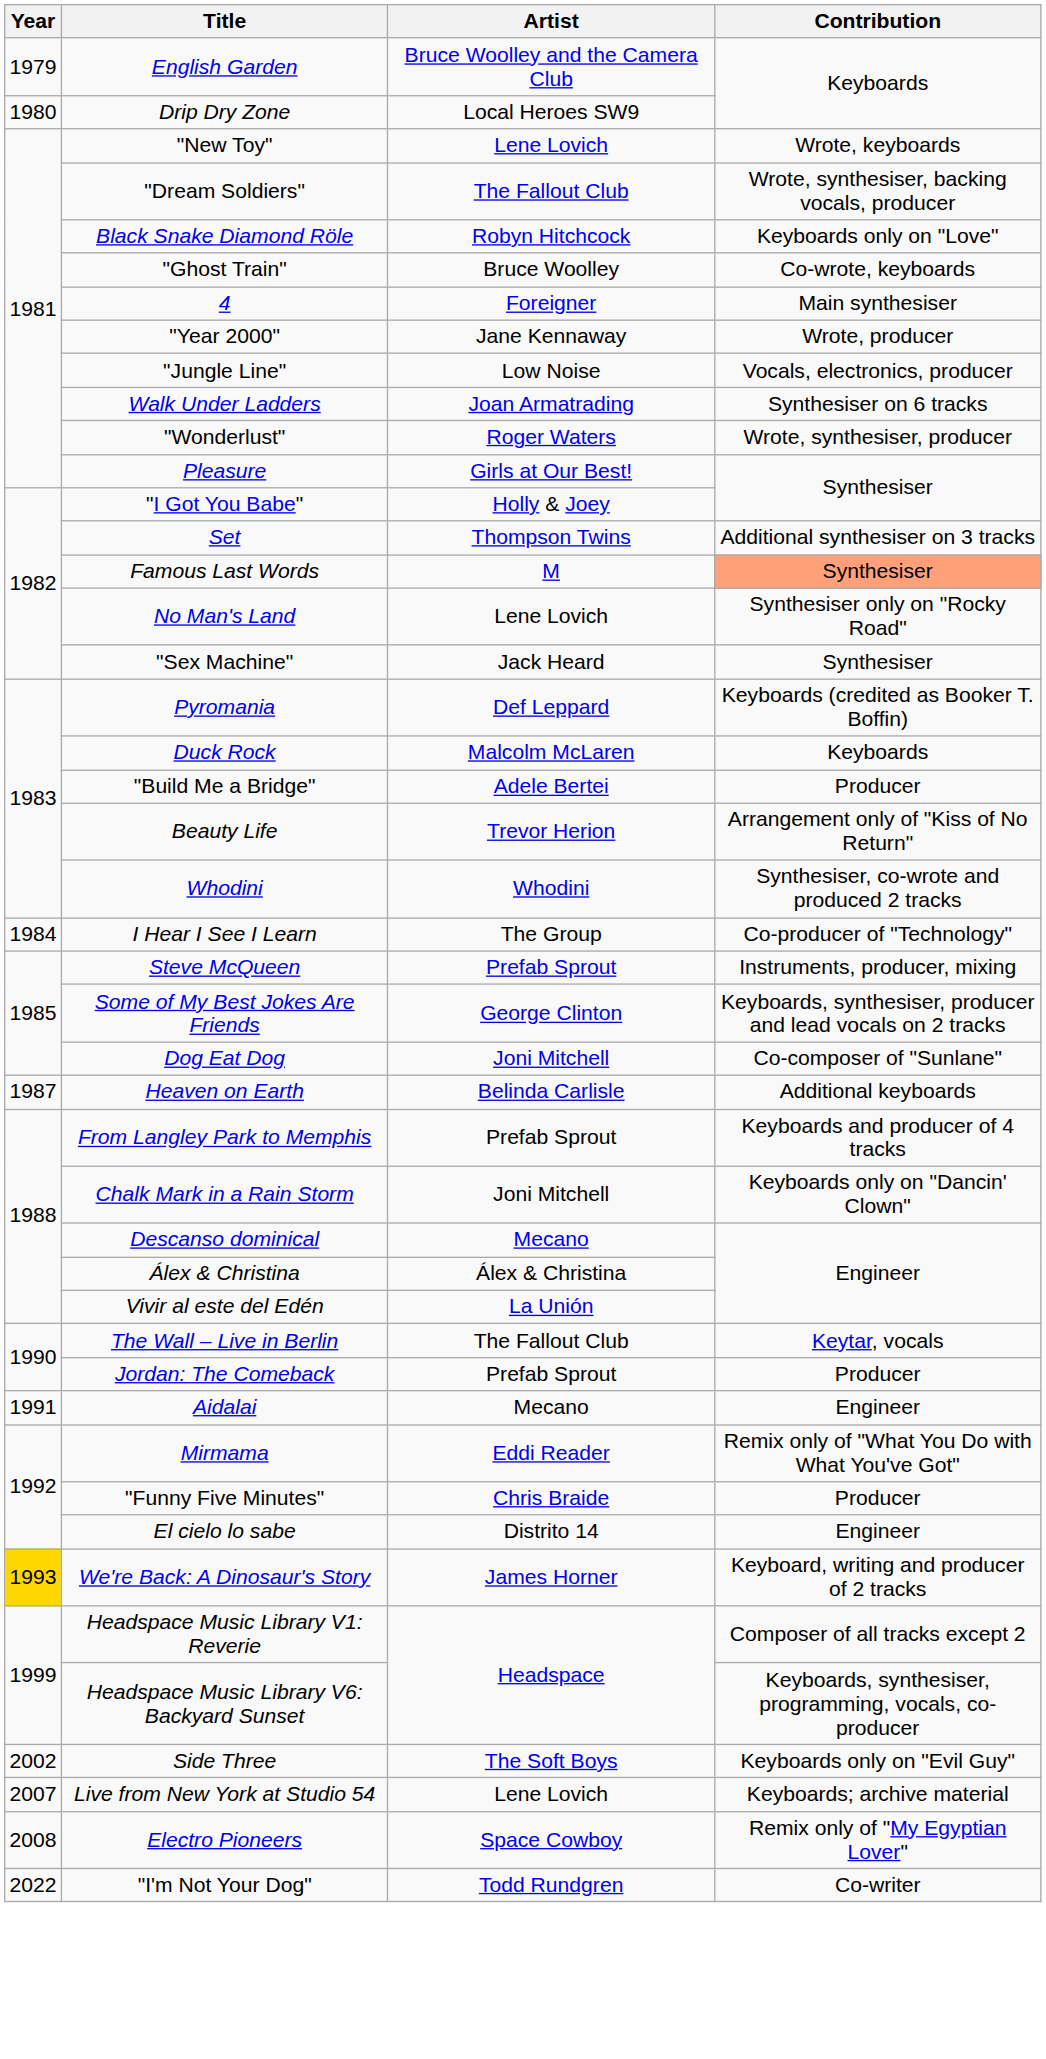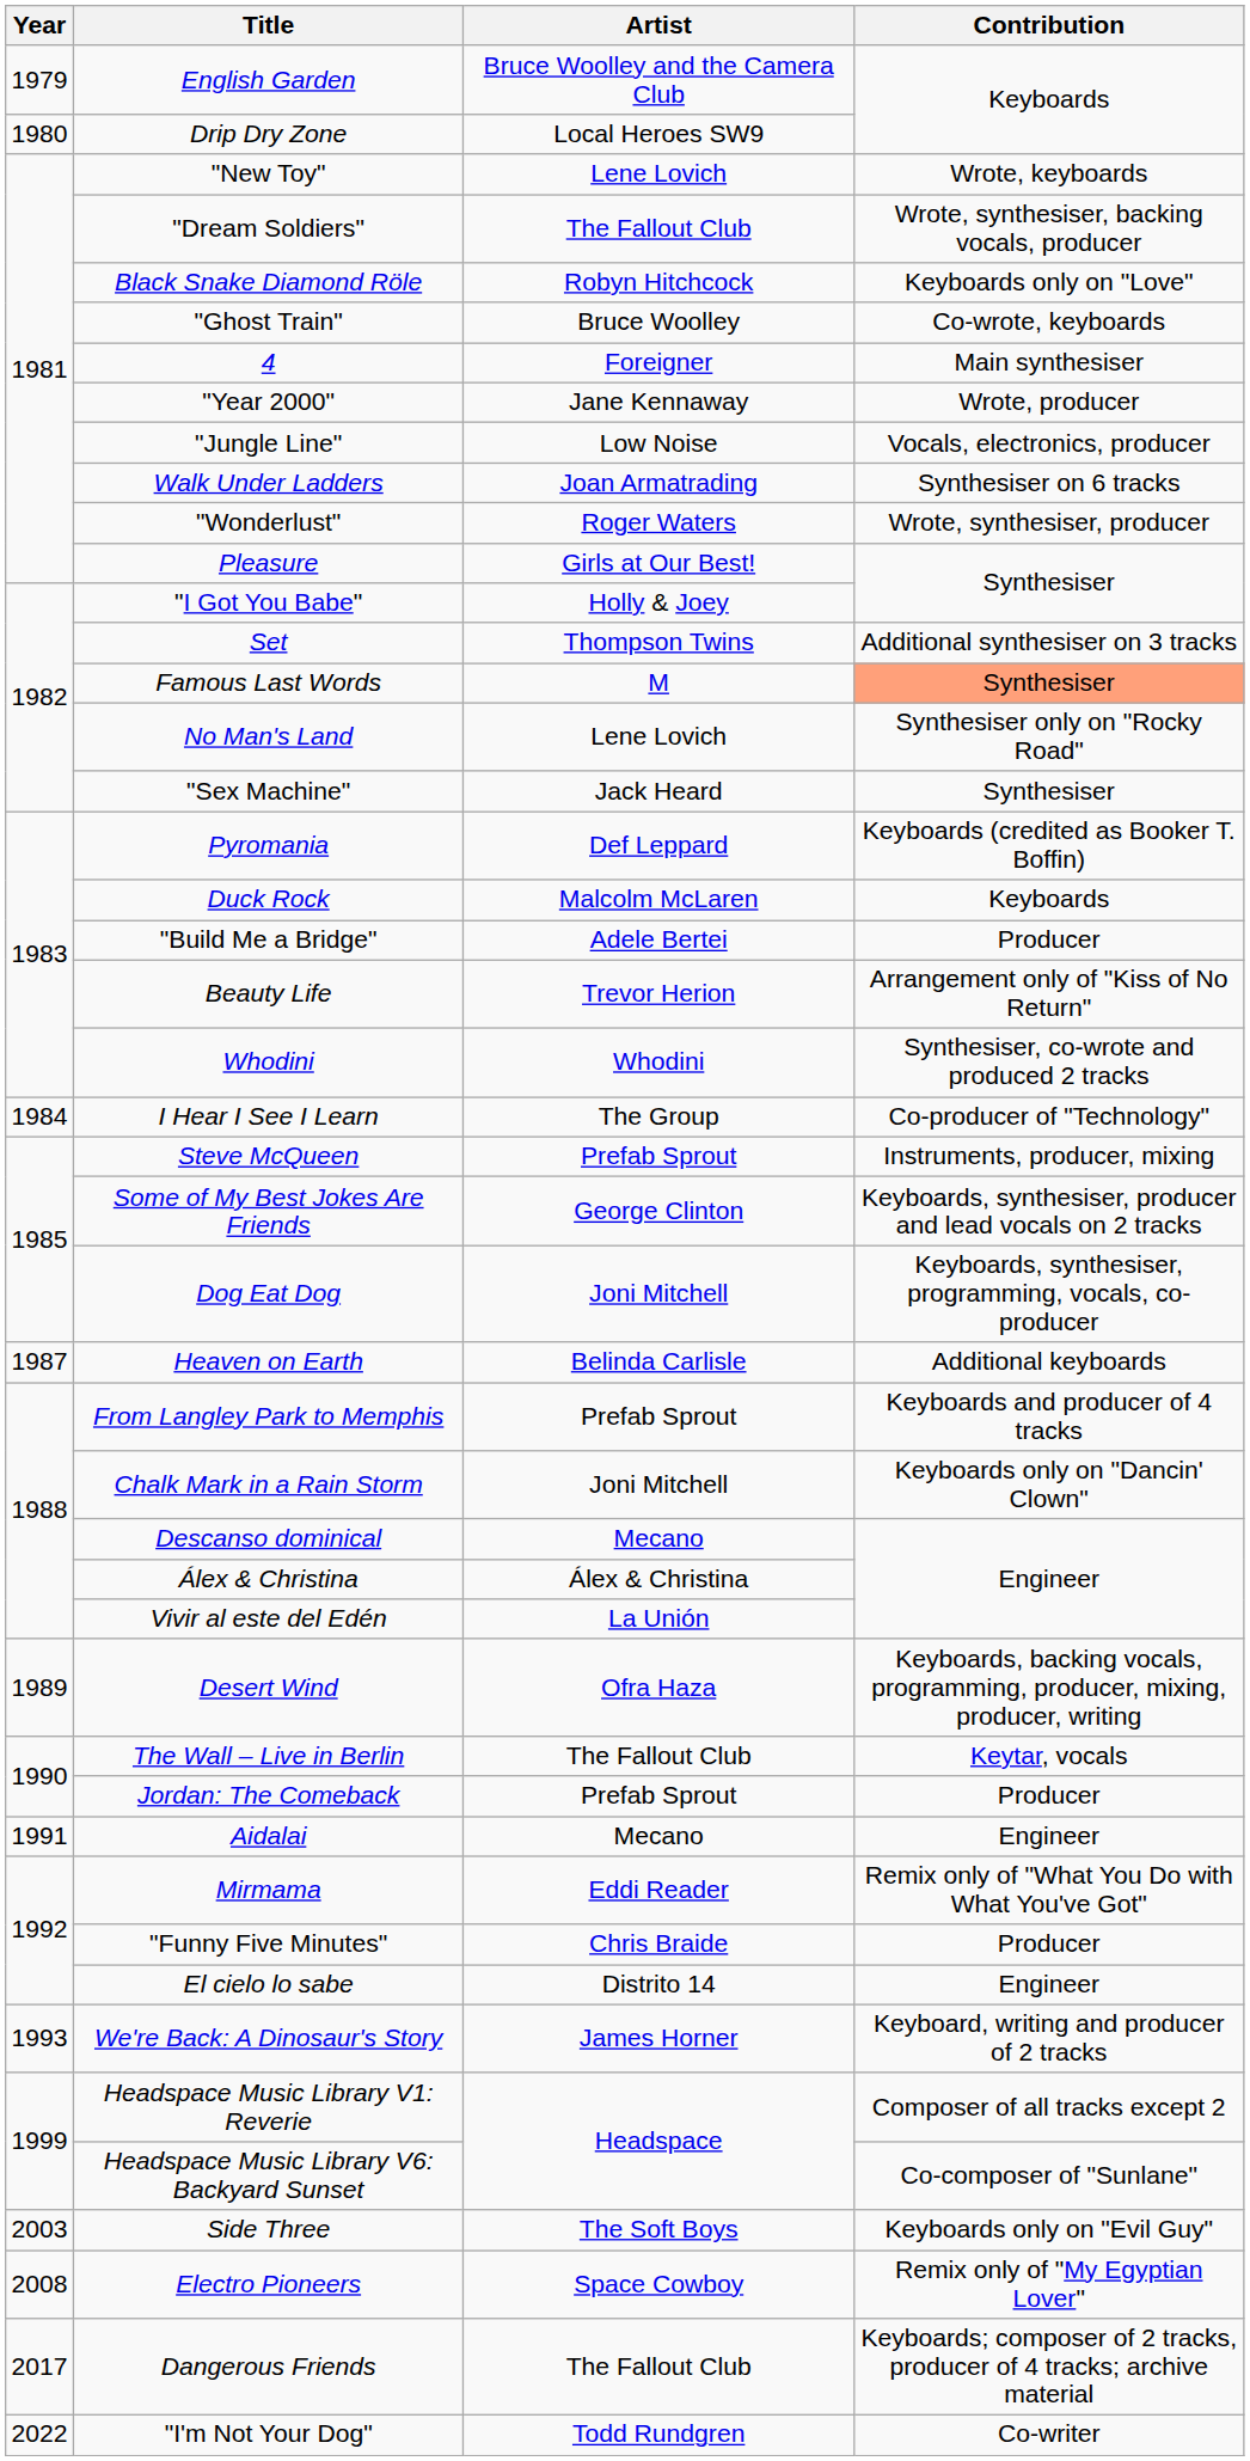Dog Eat Dog | Contribution: Co-composer of "Sunlane" -> Keyboards, synthesiser, programming, vocals, co-producer
+ row: 1989 | Desert Wind | Ofra Haza | Keyboards, backing vocals, programming, producer, mixing, producer, writing
We're Back: A Dinosaur's Story | Year: gold background -> no background
Headspace Music Library V6: Backyard Sunset | Contribution: Keyboards, synthesiser, programming, vocals, co-producer -> Co-composer of "Sunlane"
Side Three | Year: 2002 -> 2003
- row: 2007 | Live from New York at Studio 54 | Lene Lovich | Keyboards; archive material
+ row: 2017 | Dangerous Friends | The Fallout Club | Keyboards; composer of 2 tracks, producer of 4 tracks; archive material
